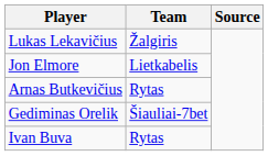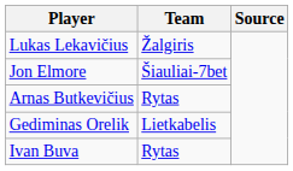Jon Elmore | Team: Lietkabelis -> Šiauliai-7bet
Gediminas Orelik | Team: Šiauliai-7bet -> Lietkabelis
